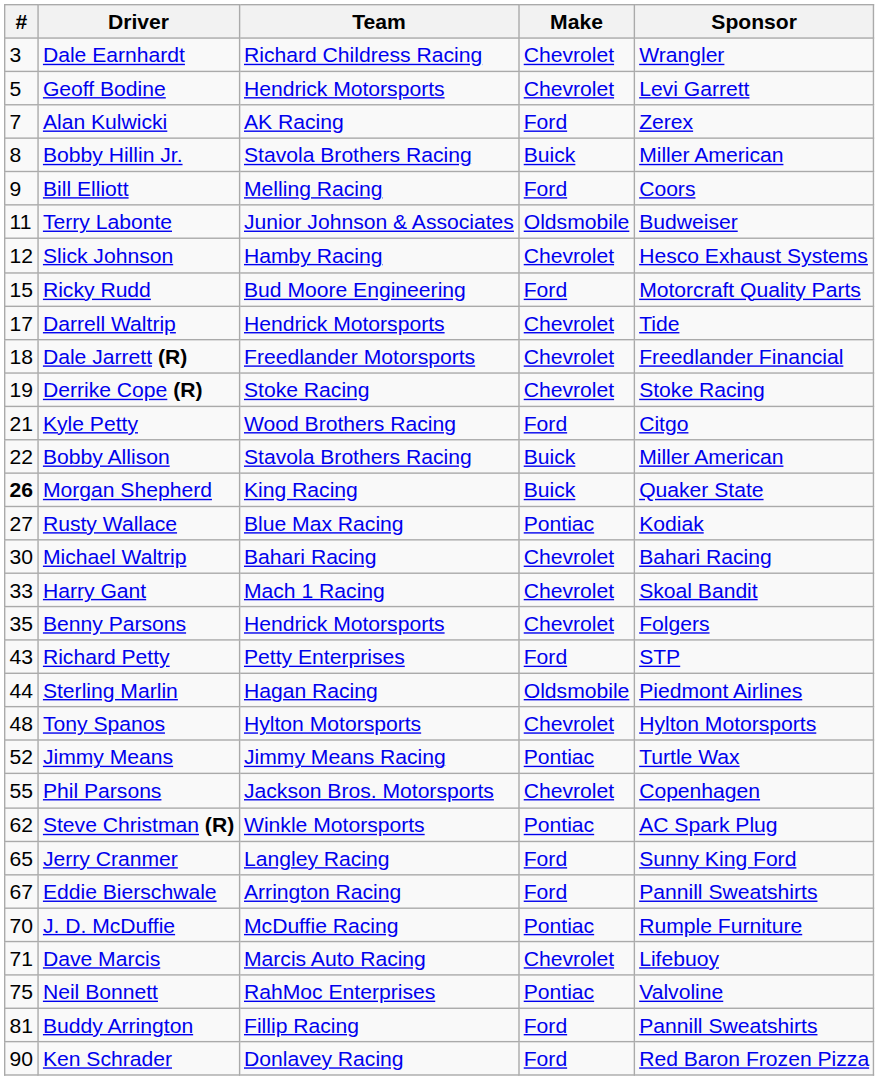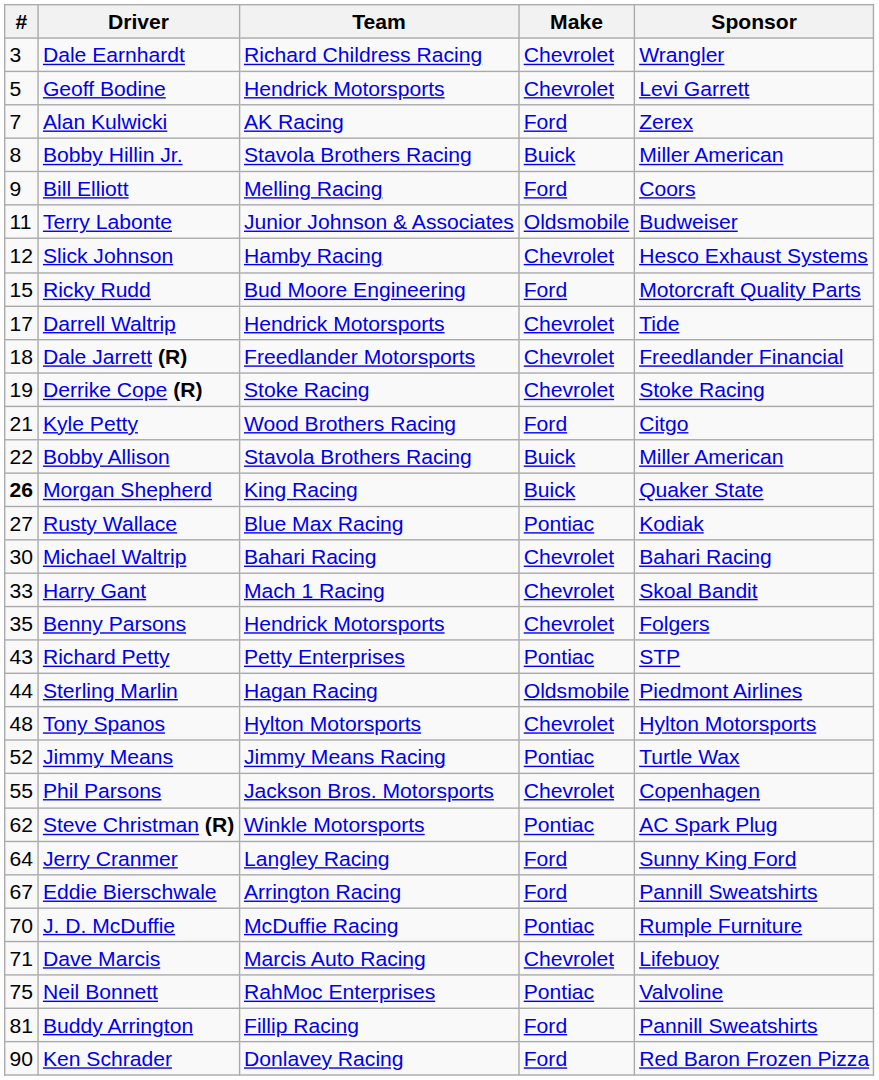Richard Petty | Make: Ford -> Pontiac
Jerry Cranmer | #: 65 -> 64
